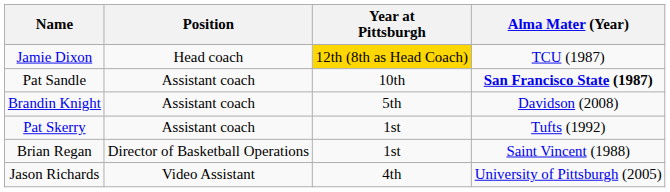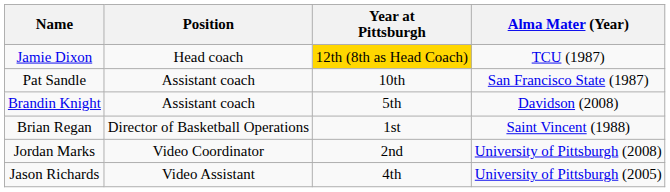Pat Sandle | Alma Mater (Year): bold -> normal
- row: Pat Skerry | Assistant coach | 1st | Tufts (1992)
+ row: Jordan Marks | Video Coordinator | 2nd | University of Pittsburgh (2008)
